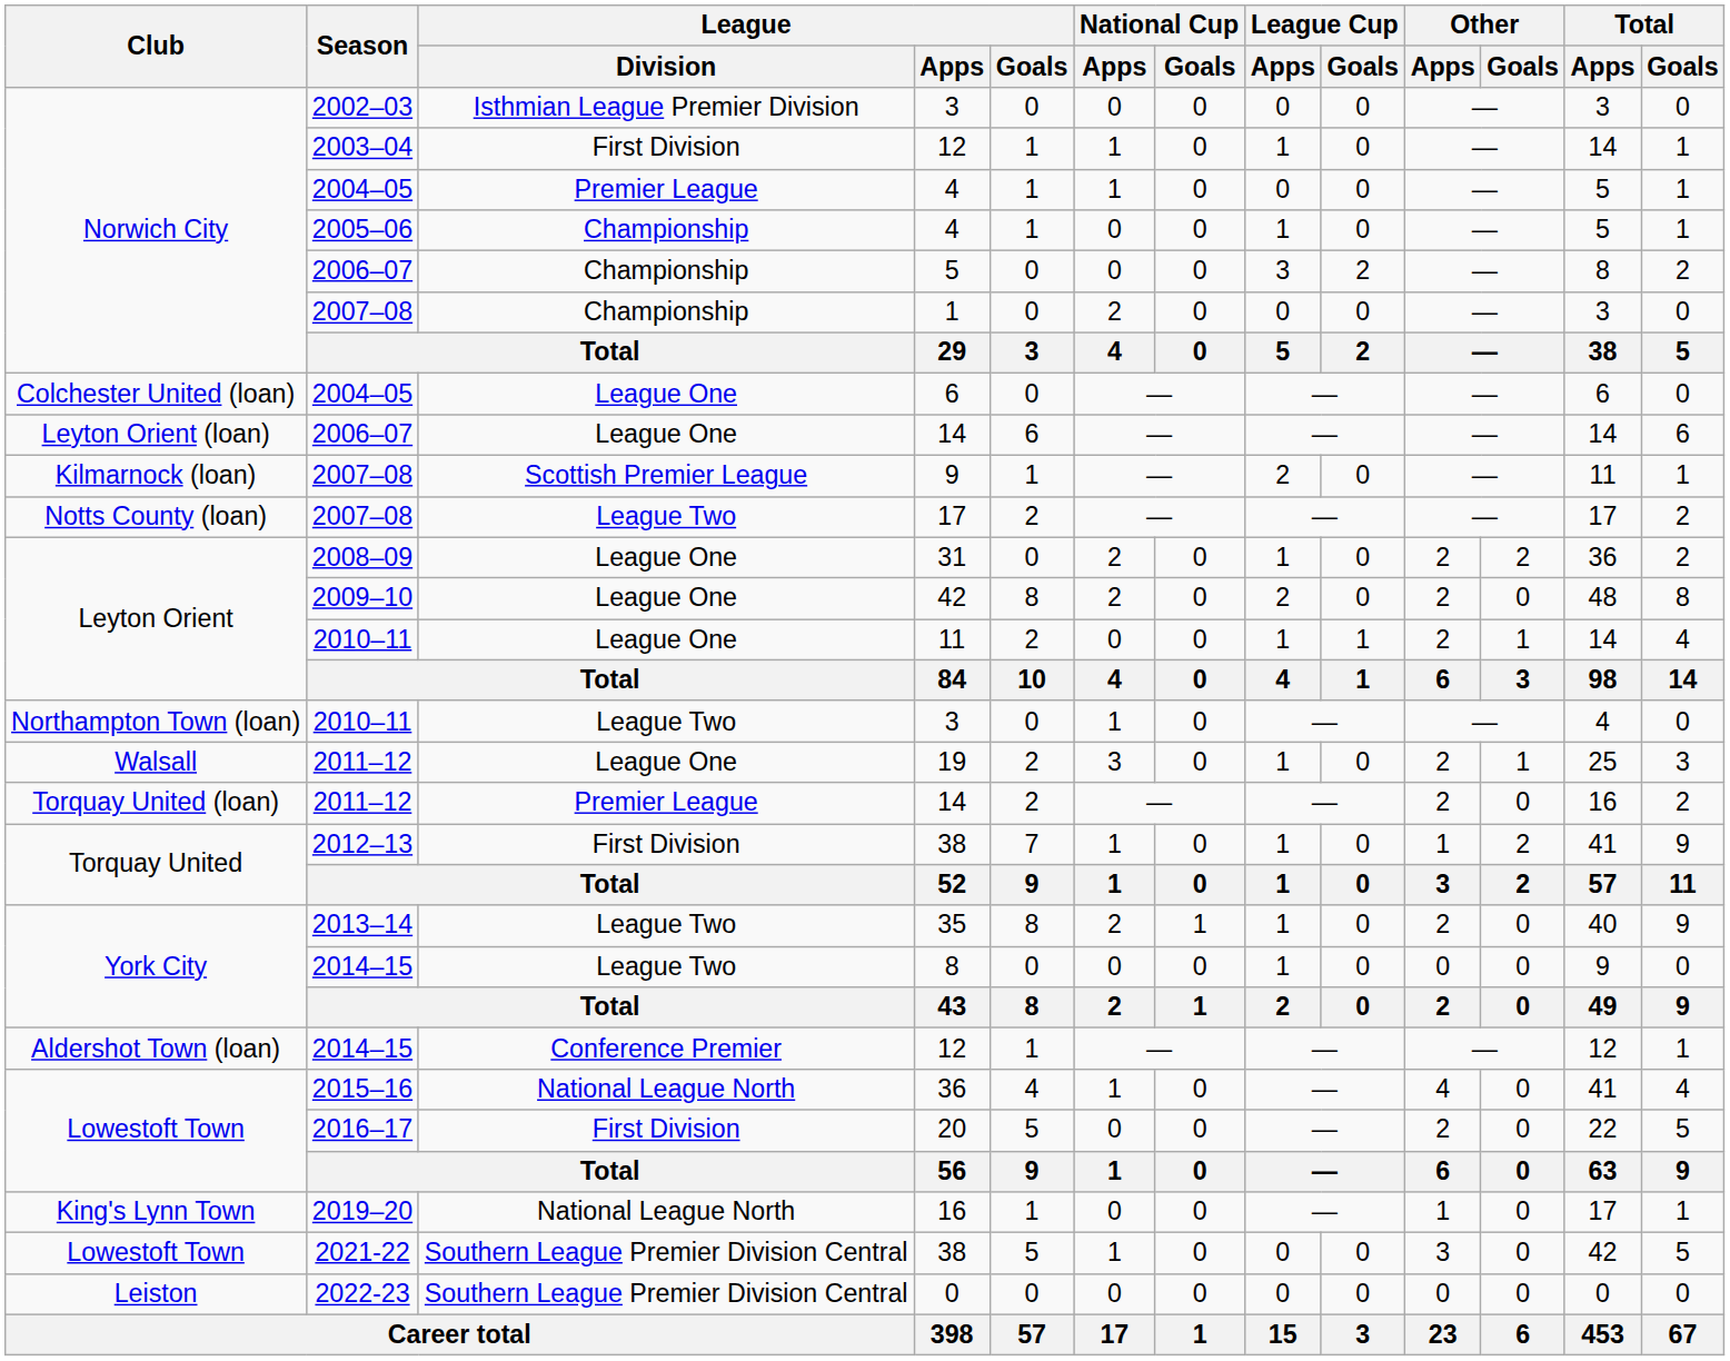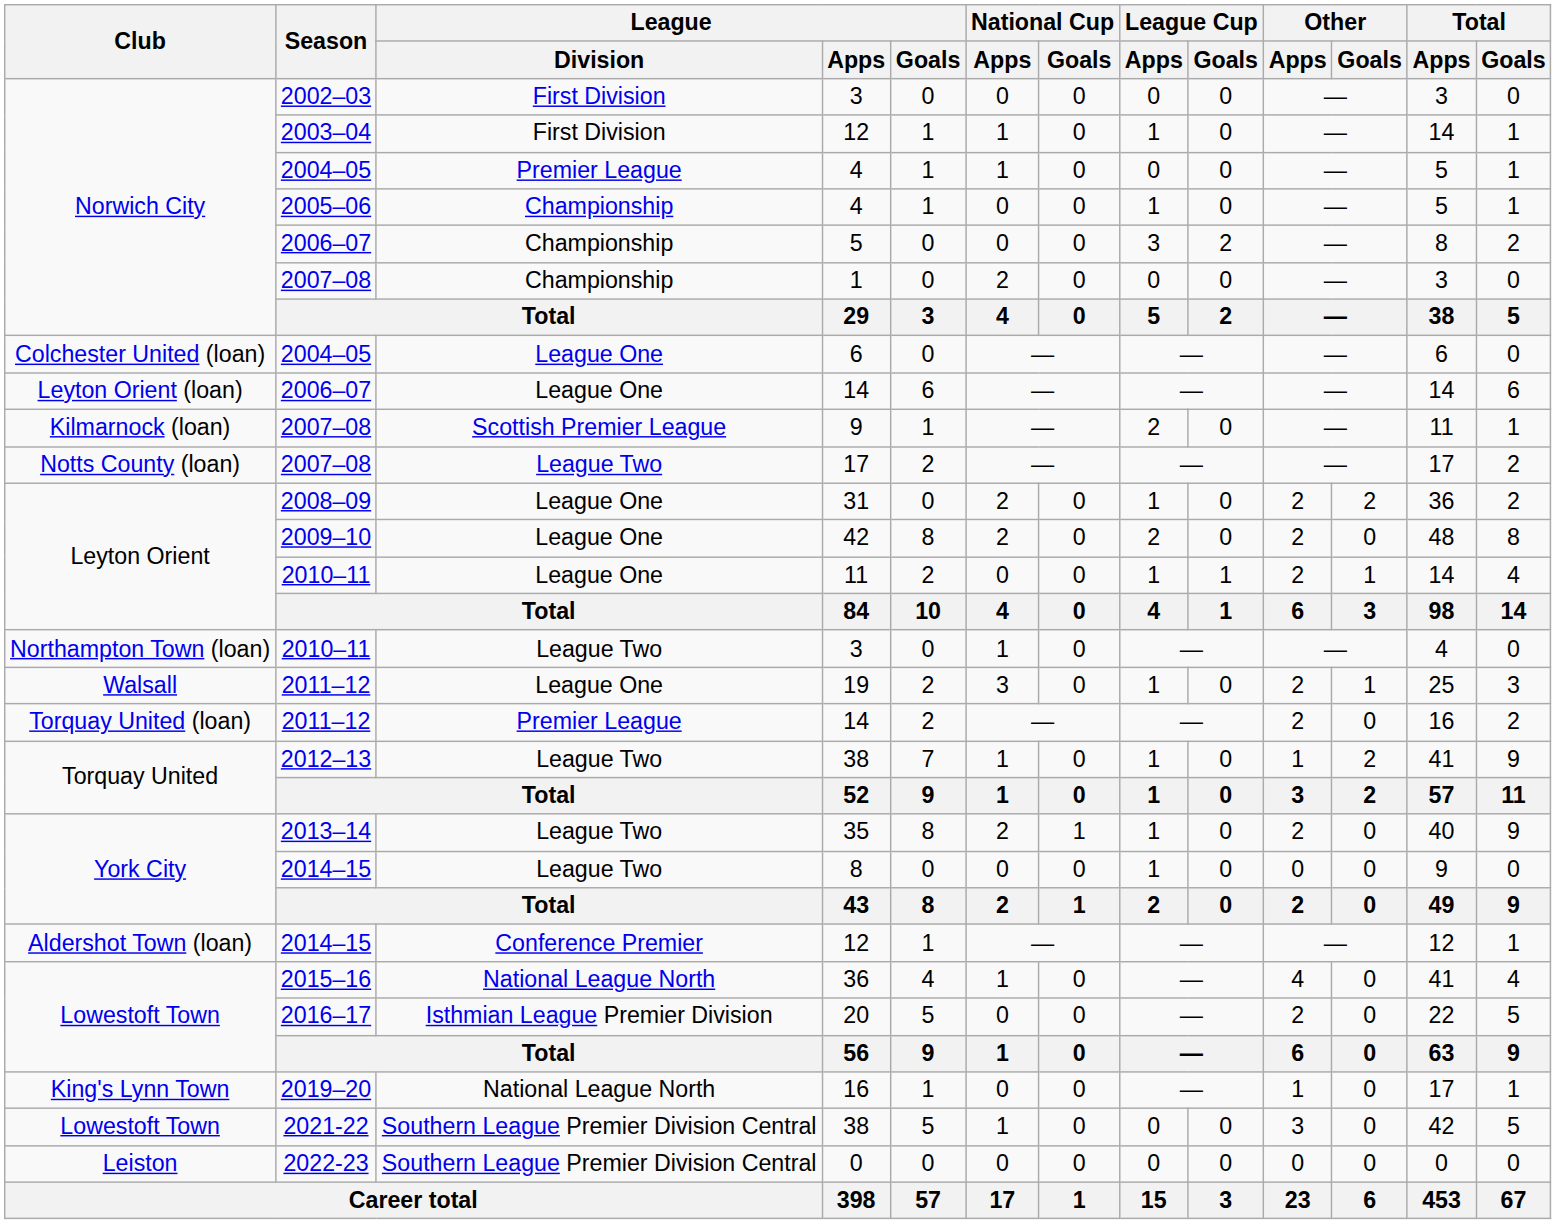2002–03 / 3 | League / Division: Isthmian League Premier Division -> First Division
2012–13 / 38 | League / Division: First Division -> League Two
20 | League / Division: First Division -> Isthmian League Premier Division
